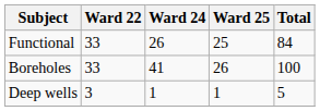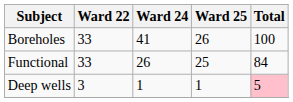rows swapped: Boreholes <-> Functional
Deep wells | Total: no background -> pink background
